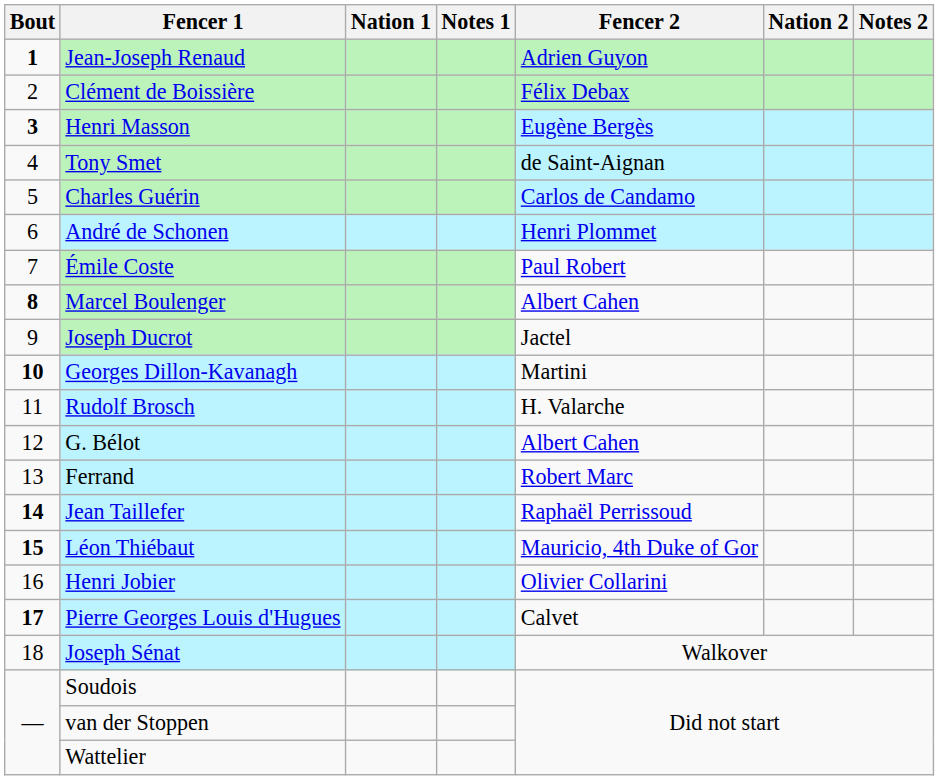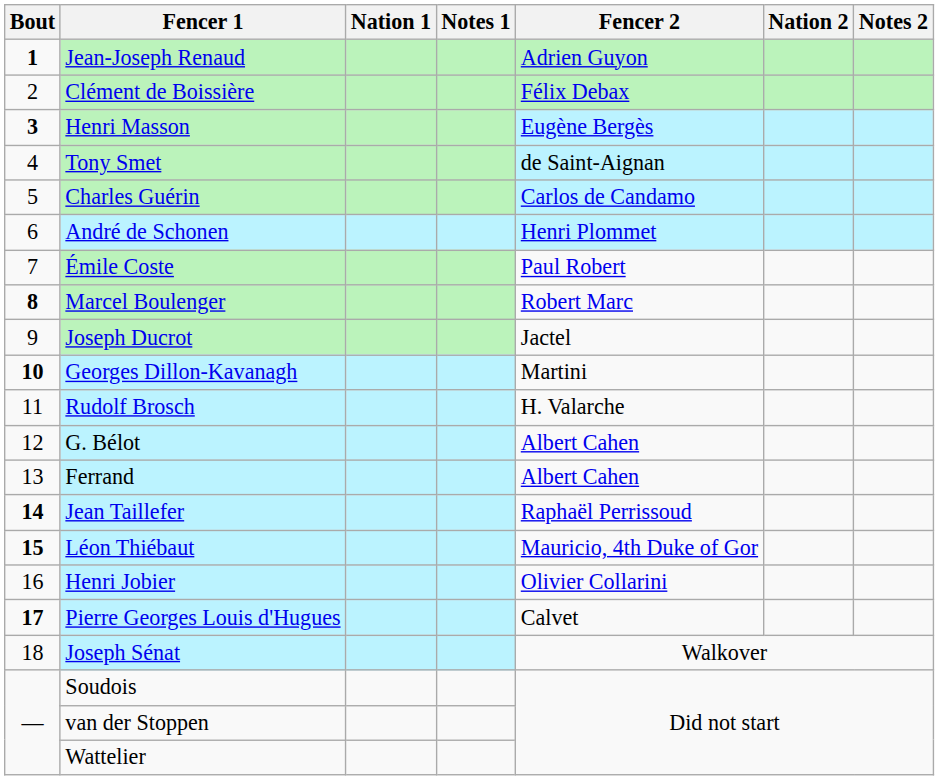Marcel Boulenger | Fencer 2: Albert Cahen -> Robert Marc
Ferrand | Fencer 2: Robert Marc -> Albert Cahen
